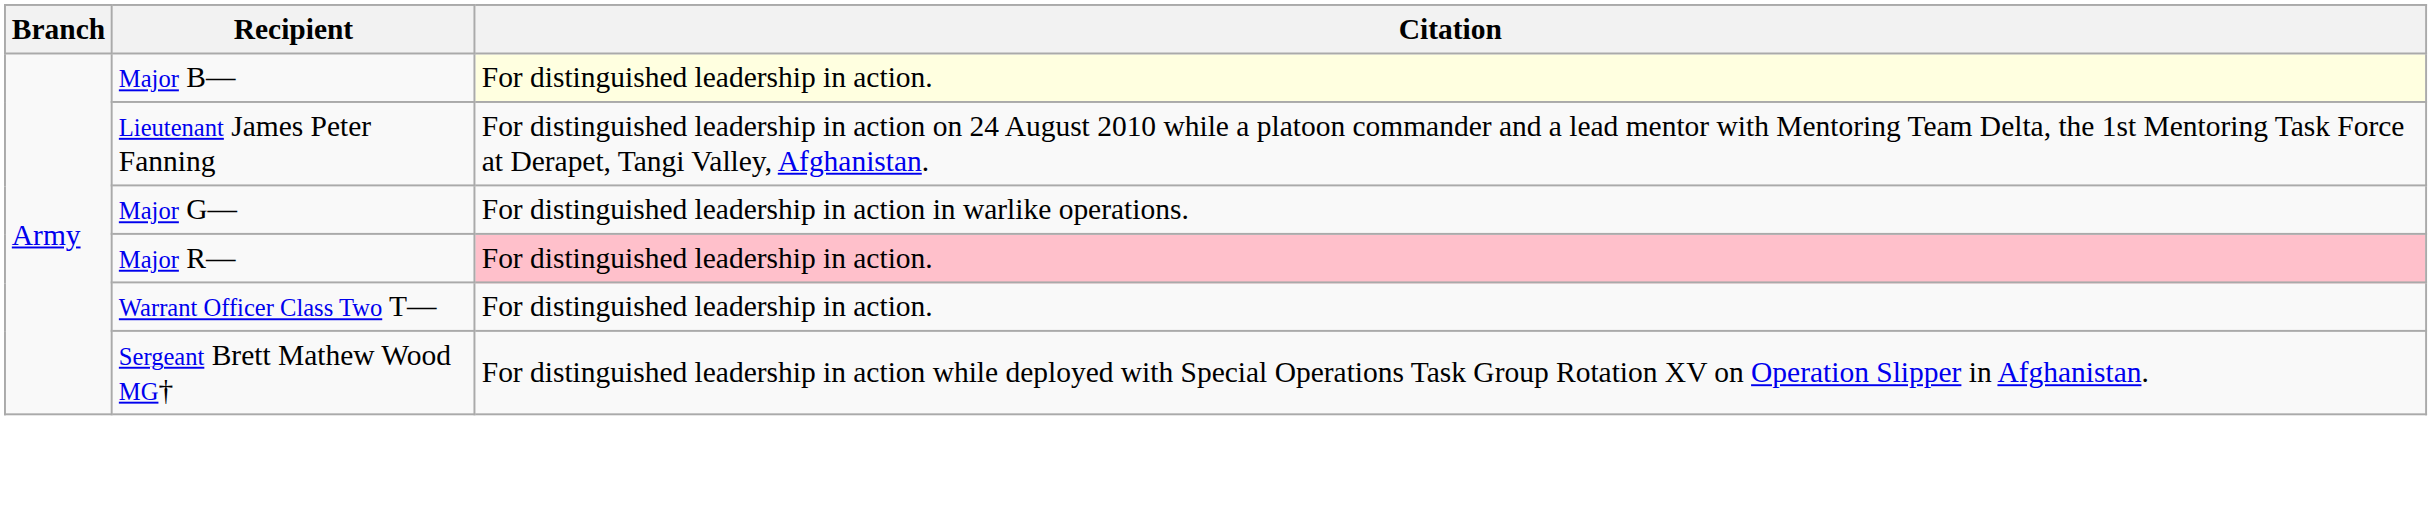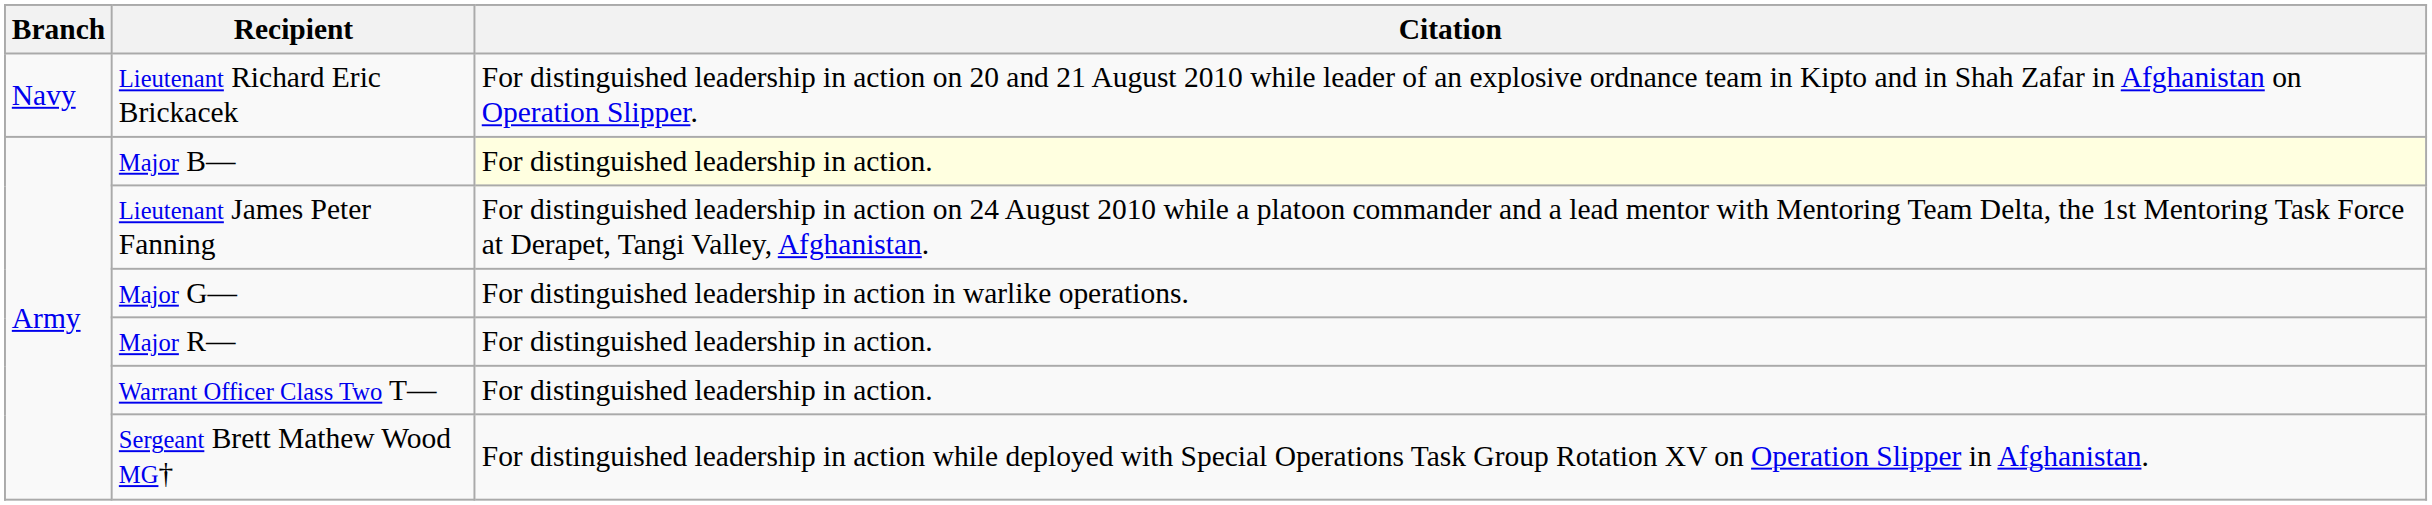+ row: Navy | Lieutenant Richard Eric Brickacek | For distinguished leadership in action on 20 and 21 August 2010 while leader of an explosive ordnance team in Kipto and in Shah Zafar in Afghanistan on Operation Slipper.
Major R— | Citation: pink background -> no background
